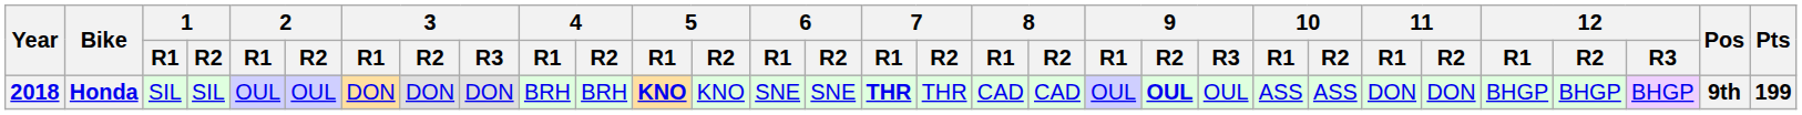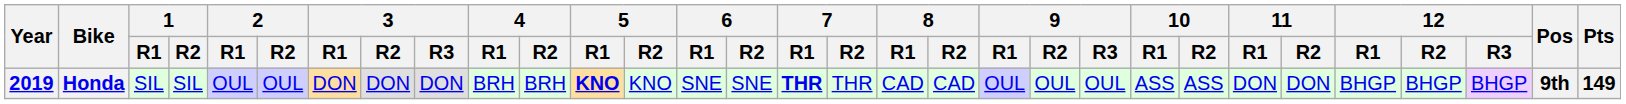Honda | Year: 2018 -> 2019
Honda | 9 / R2: bold -> normal
Honda | Pts: 199 -> 149
